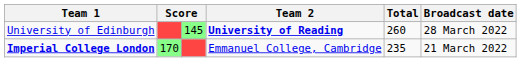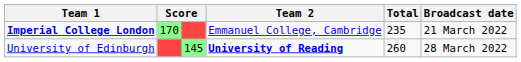rows swapped: Imperial College London <-> University of Edinburgh
